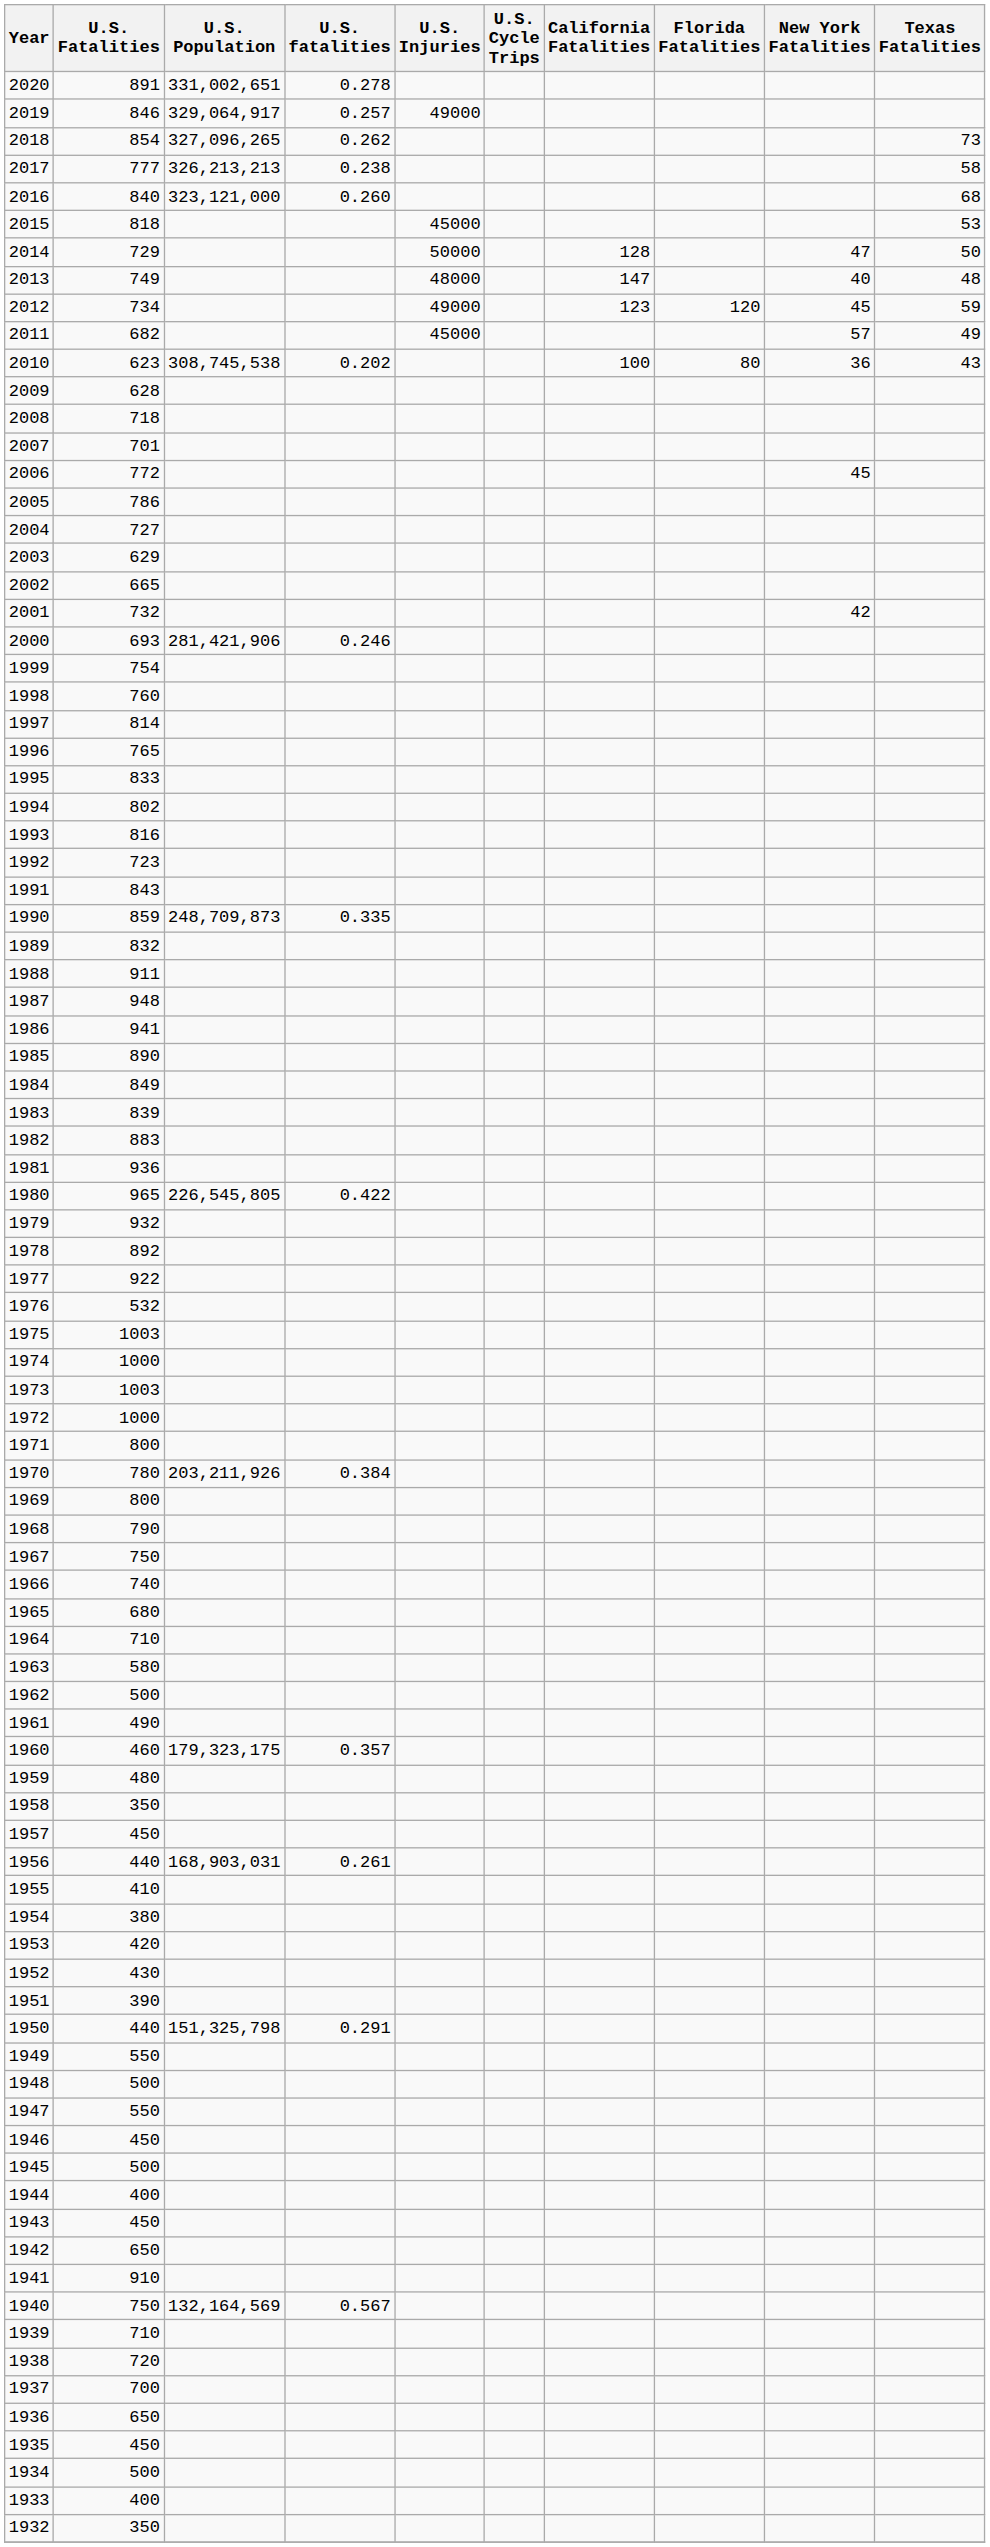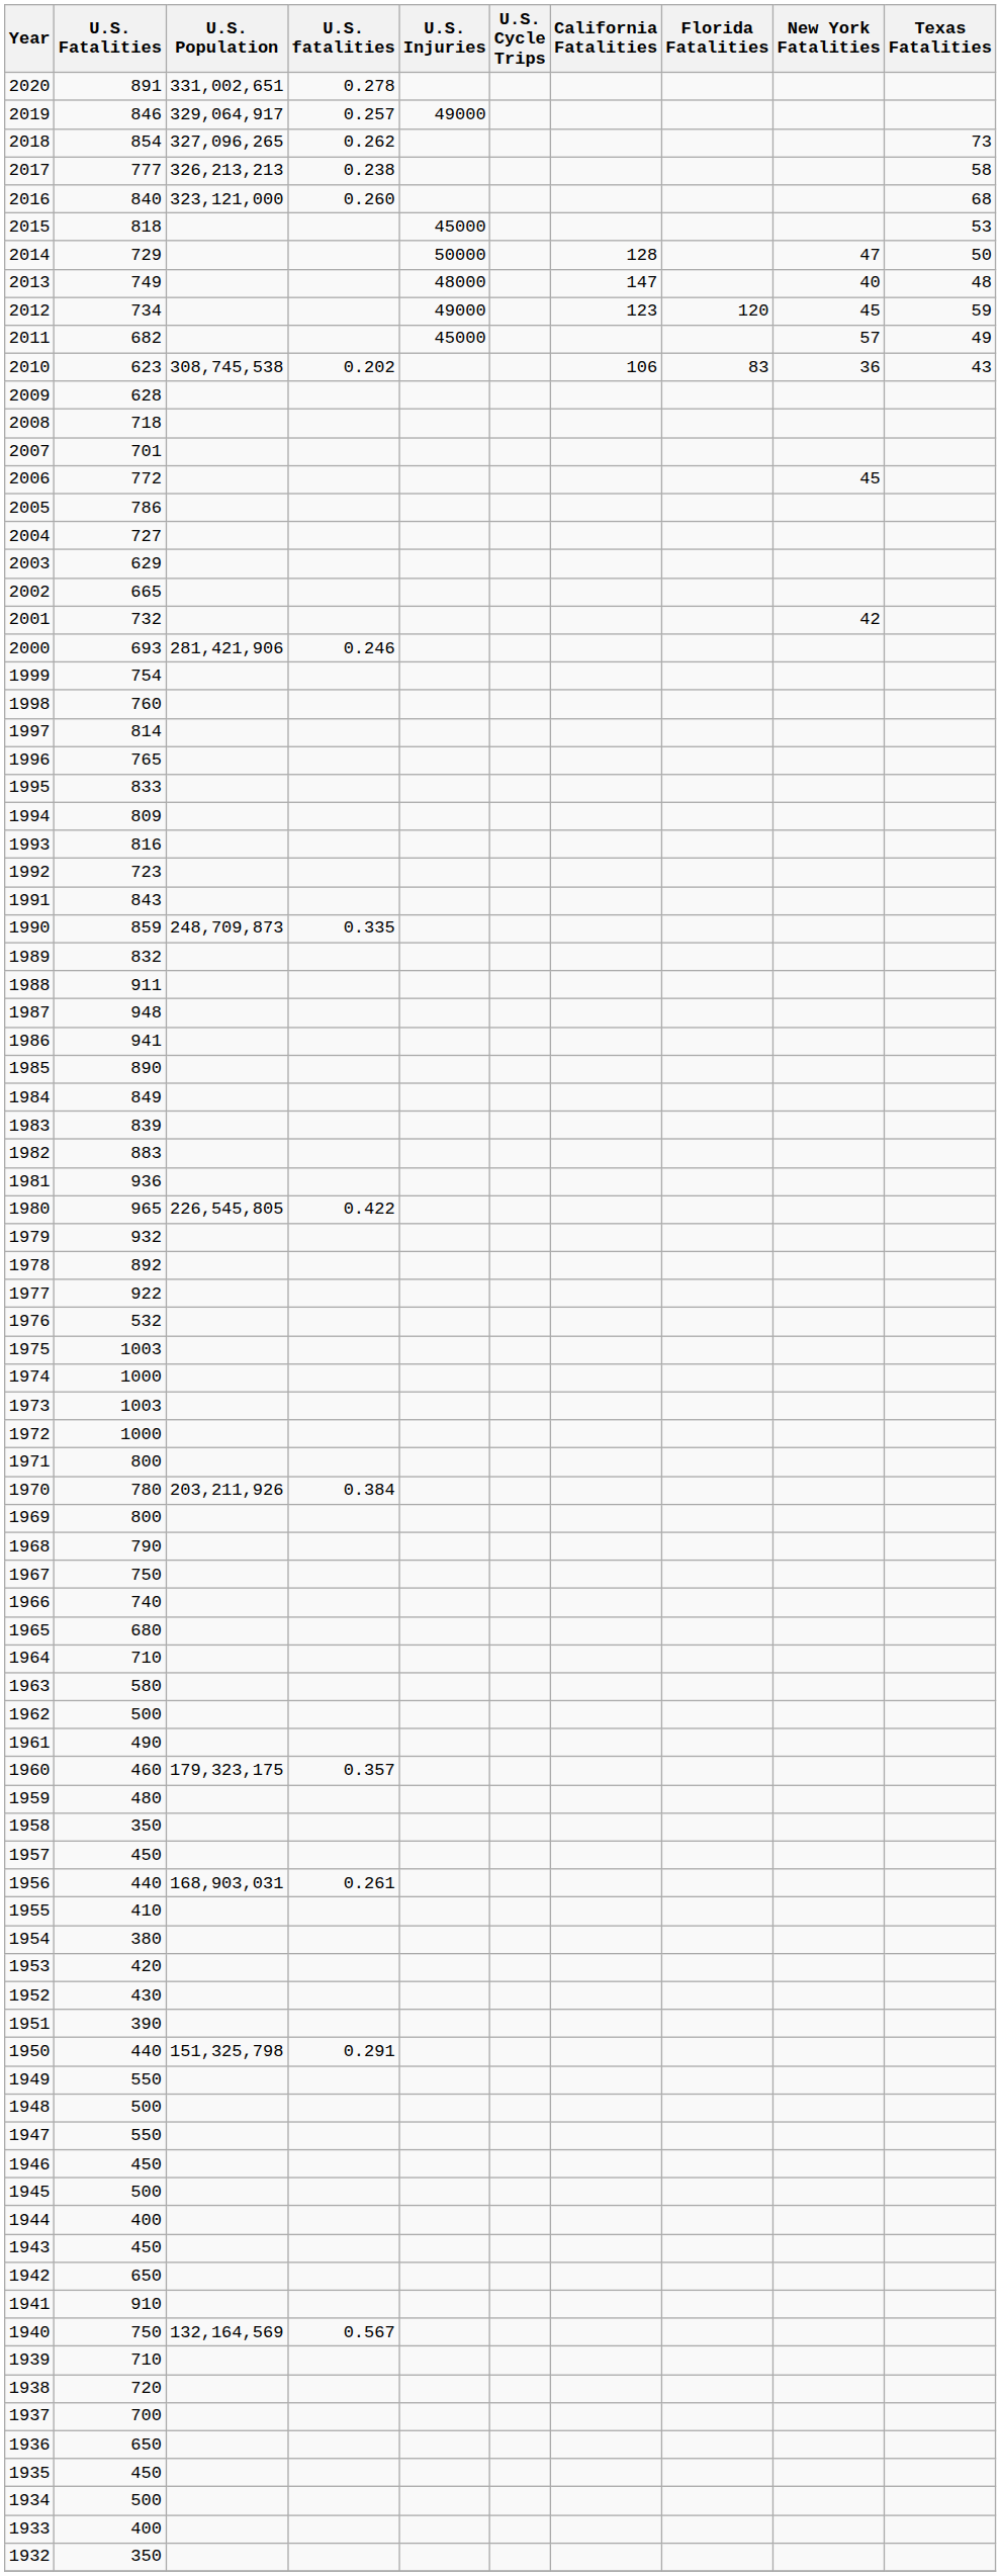2010 | California Fatalities: 100 -> 106
2010 | Florida Fatalities: 80 -> 83
1994 | U.S. Fatalities: 802 -> 809
